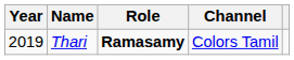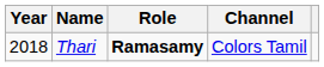Thari | Year: 2019 -> 2018
